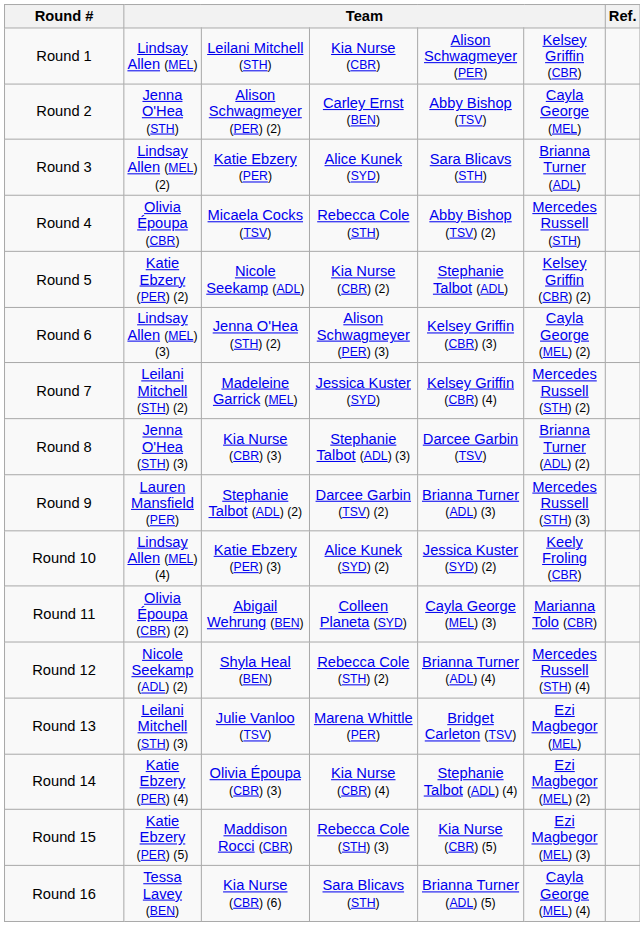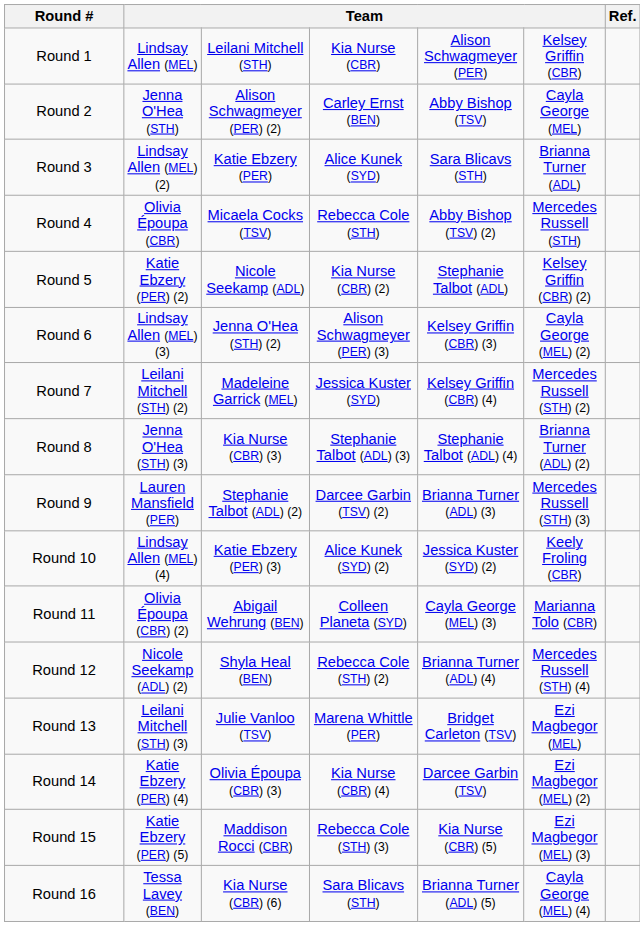Round 8 | column 5: Darcee Garbin (TSV) -> Stephanie Talbot (ADL) (4)
Round 14 | column 5: Stephanie Talbot (ADL) (4) -> Darcee Garbin (TSV)
